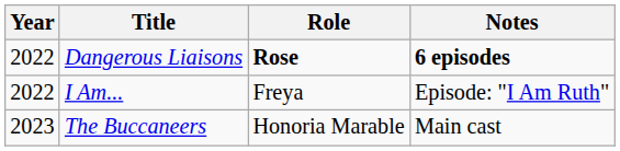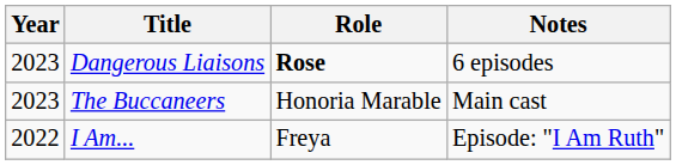Dangerous Liaisons | Year: 2022 -> 2023
Dangerous Liaisons | Notes: bold -> normal
rows swapped: I Am... <-> The Buccaneers
